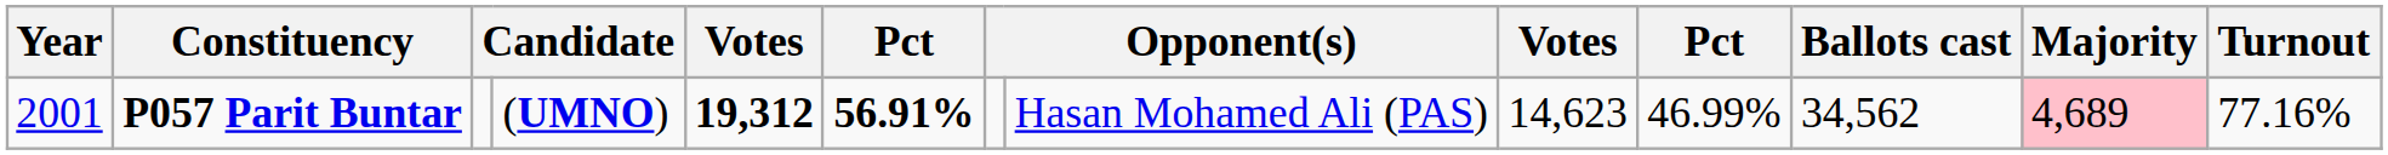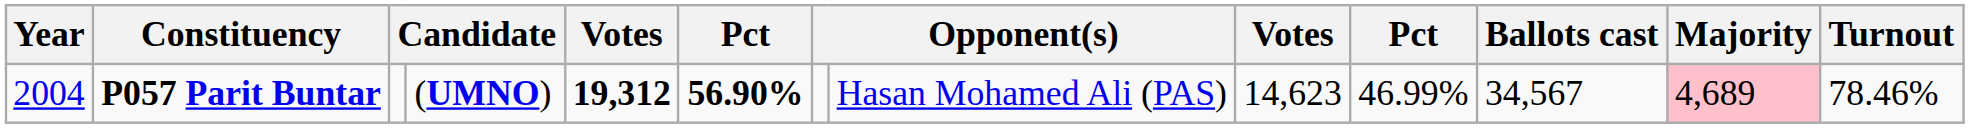P057 Parit Buntar | Year: 2001 -> 2004
P057 Parit Buntar | column 6: 56.91% -> 56.90%
P057 Parit Buntar | Ballots cast: 34,562 -> 34,567
P057 Parit Buntar | Turnout: 77.16% -> 78.46%
